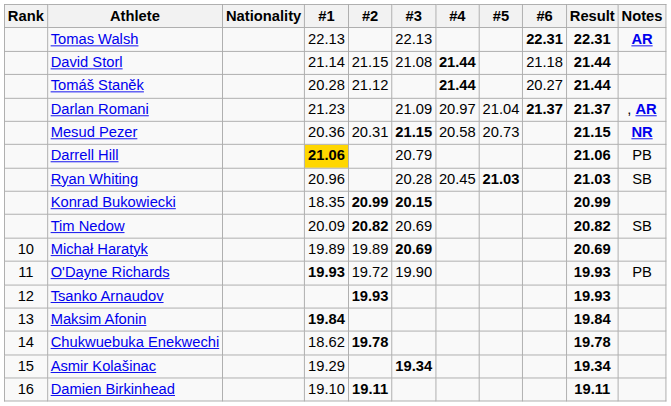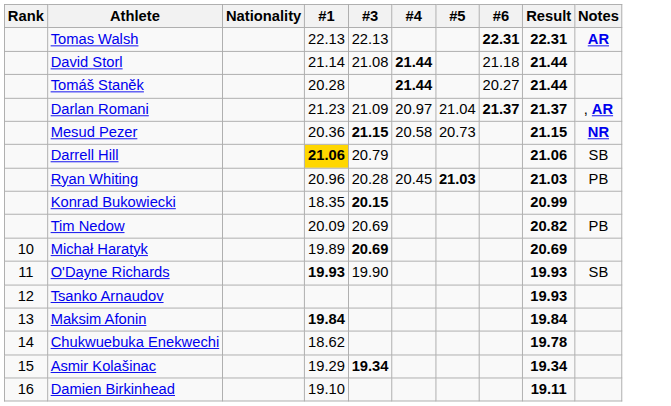- column: #2 | 21.15 | 21.12 | 20.31 | 20.99 | 20.82 | 19.89 | 19.72 | 19.93 | 19.78 | 19.11
Darrell Hill | Notes: PB -> SB
Ryan Whiting | Notes: SB -> PB
Tim Nedow | Notes: SB -> PB
O'Dayne Richards | Notes: PB -> SB
